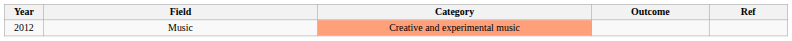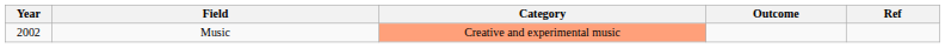Music | Year: 2012 -> 2002
